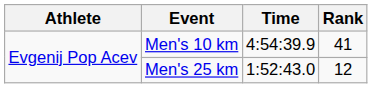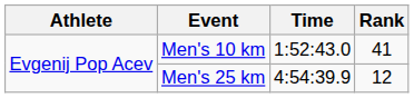Men's 10 km | Time: 4:54:39.9 -> 1:52:43.0
Men's 25 km | Time: 1:52:43.0 -> 4:54:39.9
